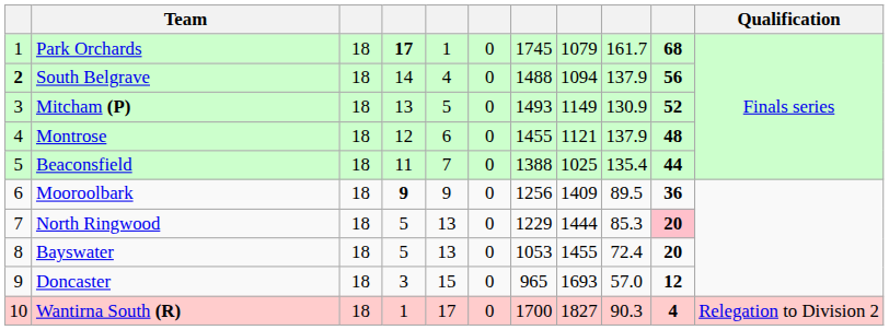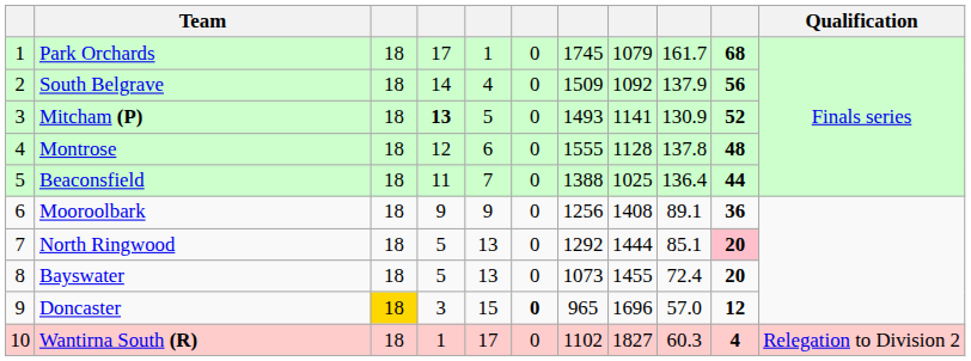Park Orchards | column 4: bold -> normal
South Belgrave | column 1: bold -> normal
South Belgrave | column 7: 1488 -> 1509
South Belgrave | column 8: 1094 -> 1092
Mitcham (P) | column 4: normal -> bold
Mitcham (P) | column 8: 1149 -> 1141
Montrose | column 7: 1455 -> 1555
Montrose | column 8: 1121 -> 1128
Montrose | column 9: 137.9 -> 137.8
Beaconsfield | column 9: 135.4 -> 136.4
Mooroolbark | column 4: bold -> normal
Mooroolbark | column 8: 1409 -> 1408
Mooroolbark | column 9: 89.5 -> 89.1
North Ringwood | column 7: 1229 -> 1292
North Ringwood | column 9: 85.3 -> 85.1
Bayswater | column 7: 1053 -> 1073
Doncaster | column 3: no background -> gold background
Doncaster | column 6: normal -> bold
Doncaster | column 8: 1693 -> 1696
Wantirna South (R) | column 7: 1700 -> 1102
Wantirna South (R) | column 9: 90.3 -> 60.3
